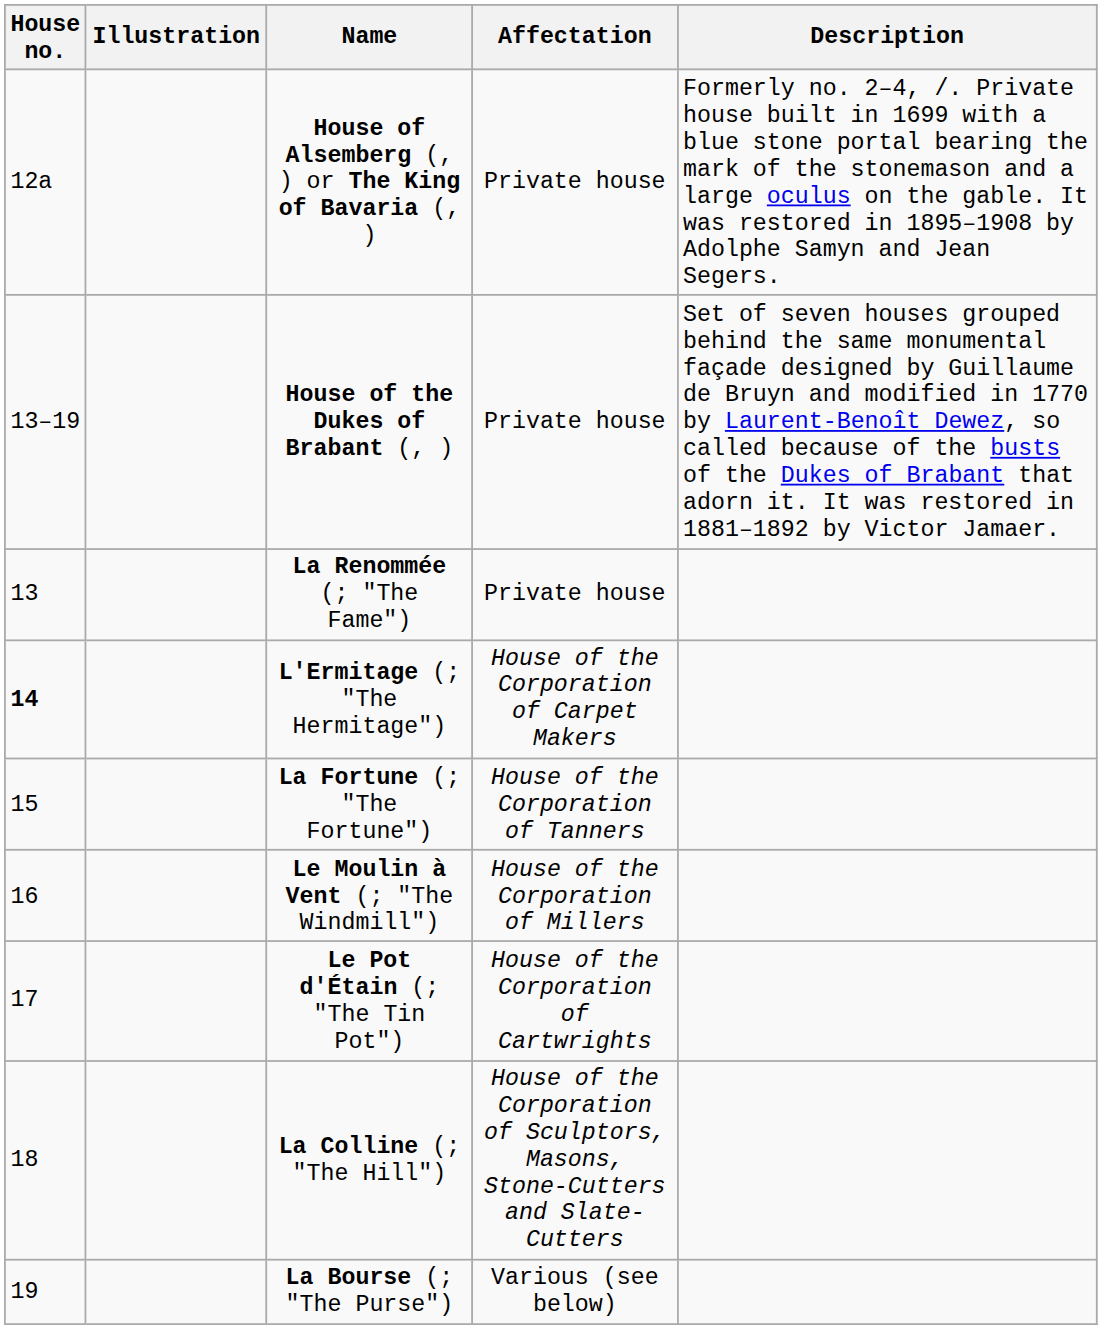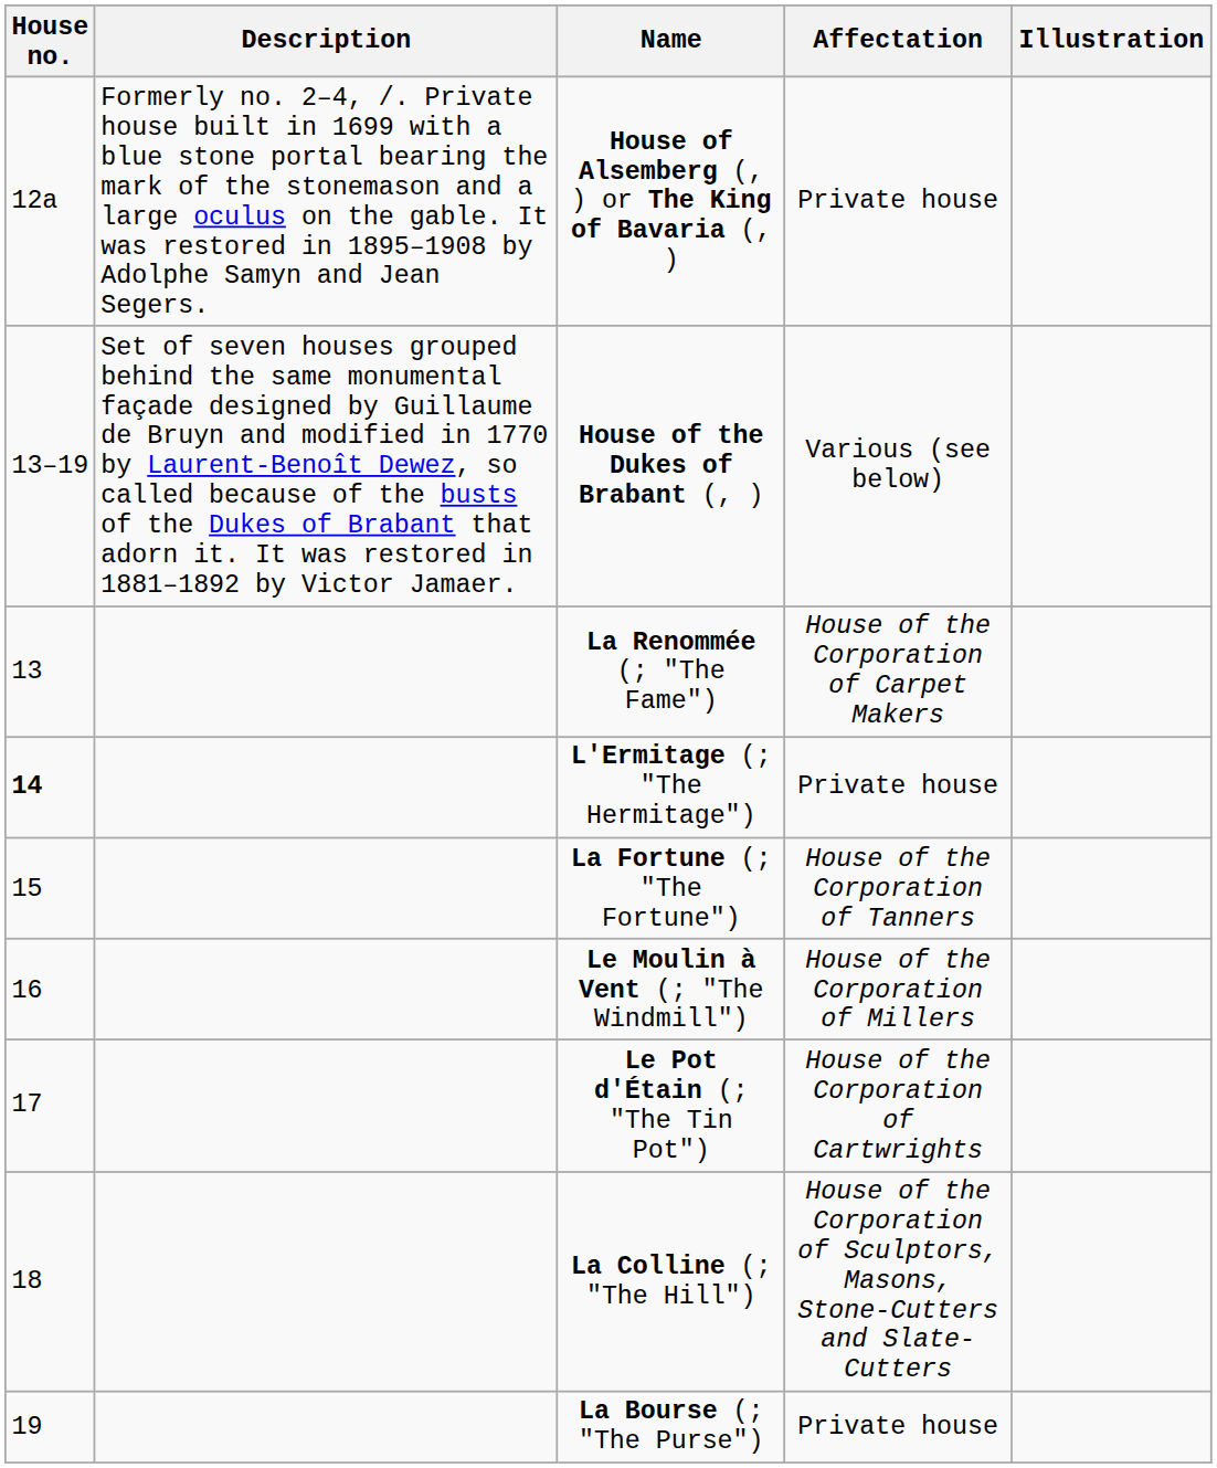columns swapped: Illustration <-> Description
House of the Dukes of Brabant (, ) | Affectation: Private house -> Various (see below)
La Renommée (; "The Fame") | Affectation: Private house -> House of the Corporation of Carpet Makers
L'Ermitage (; "The Hermitage") | Affectation: House of the Corporation of Carpet Makers -> Private house
La Bourse (; "The Purse") | Affectation: Various (see below) -> Private house
